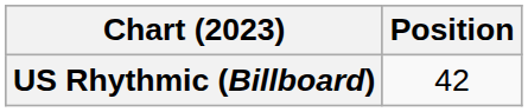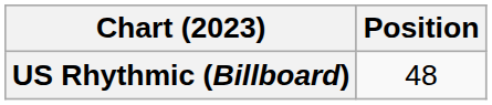US Rhythmic (Billboard) | Position: 42 -> 48
